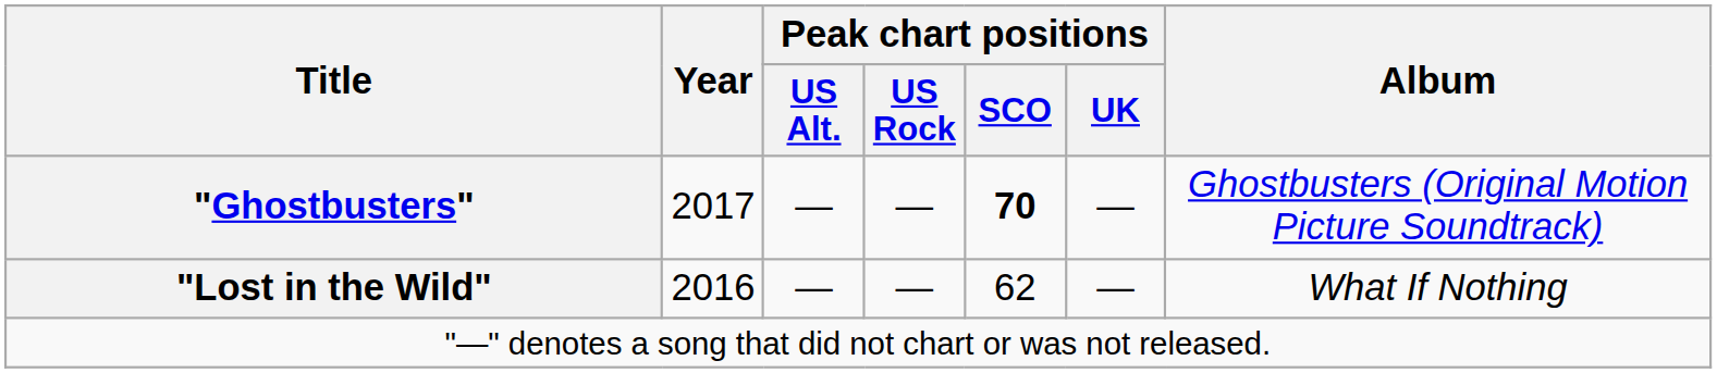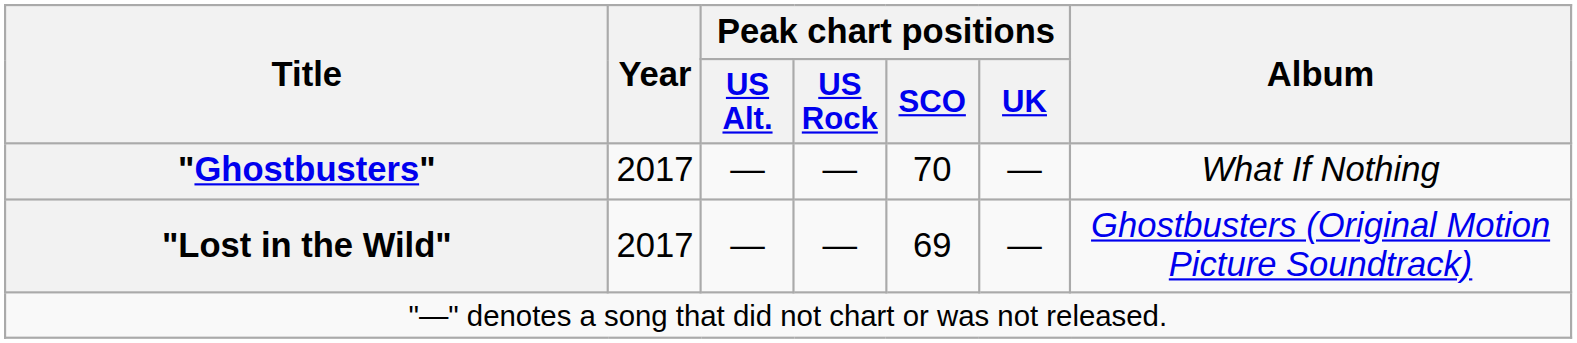"Ghostbusters" | Peak chart positions / SCO: bold -> normal
"Ghostbusters" | Album: Ghostbusters (Original Motion Picture Soundtrack) -> What If Nothing
"Lost in the Wild" | Year: 2016 -> 2017
"Lost in the Wild" | Peak chart positions / SCO: 62 -> 69
"Lost in the Wild" | Album: What If Nothing -> Ghostbusters (Original Motion Picture Soundtrack)
